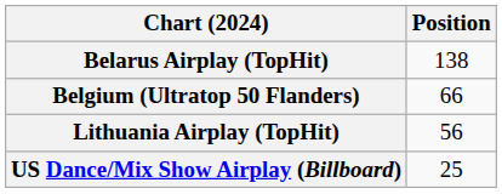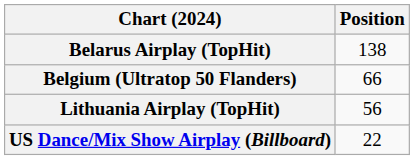US Dance/Mix Show Airplay (Billboard) | Position: 25 -> 22
